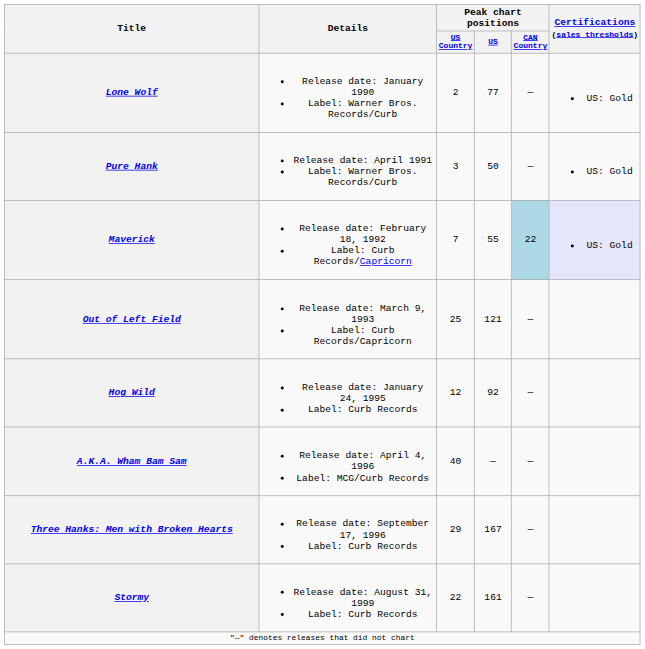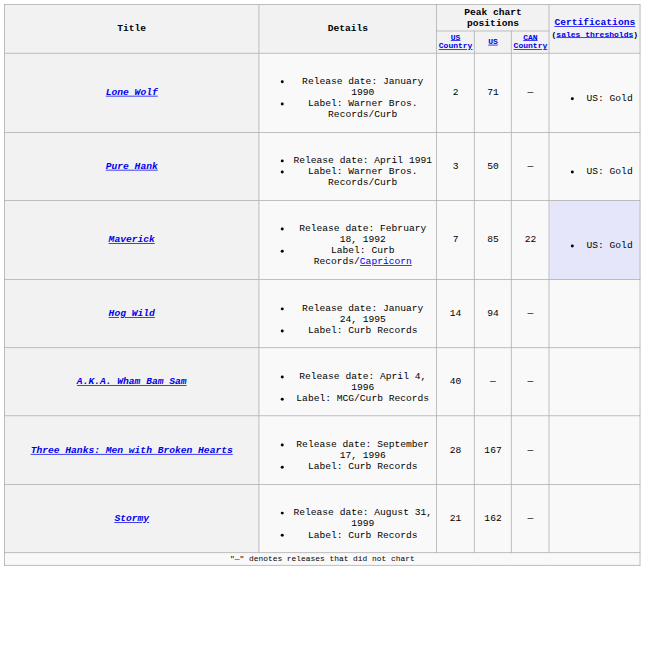Lone Wolf | Peak chart positions / US: 77 -> 71
Maverick | Peak chart positions / US: 55 -> 85
Maverick | Peak chart positions / CAN Country: lightblue background -> no background
- row: Out of Left Field | Release date: March 9, 1993 Label: Curb Records/Capricorn | 25 | 121 | —
Hog Wild | Peak chart positions / US Country: 12 -> 14
Hog Wild | Peak chart positions / US: 92 -> 94
Three Hanks: Men with Broken Hearts | Peak chart positions / US Country: 29 -> 28
Stormy | Peak chart positions / US Country: 22 -> 21
Stormy | Peak chart positions / US: 161 -> 162
